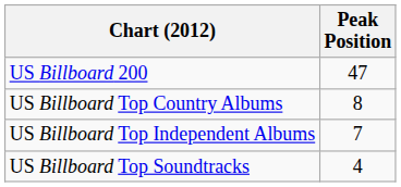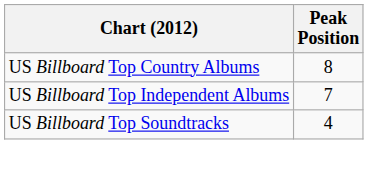- row: US Billboard 200 | 47
